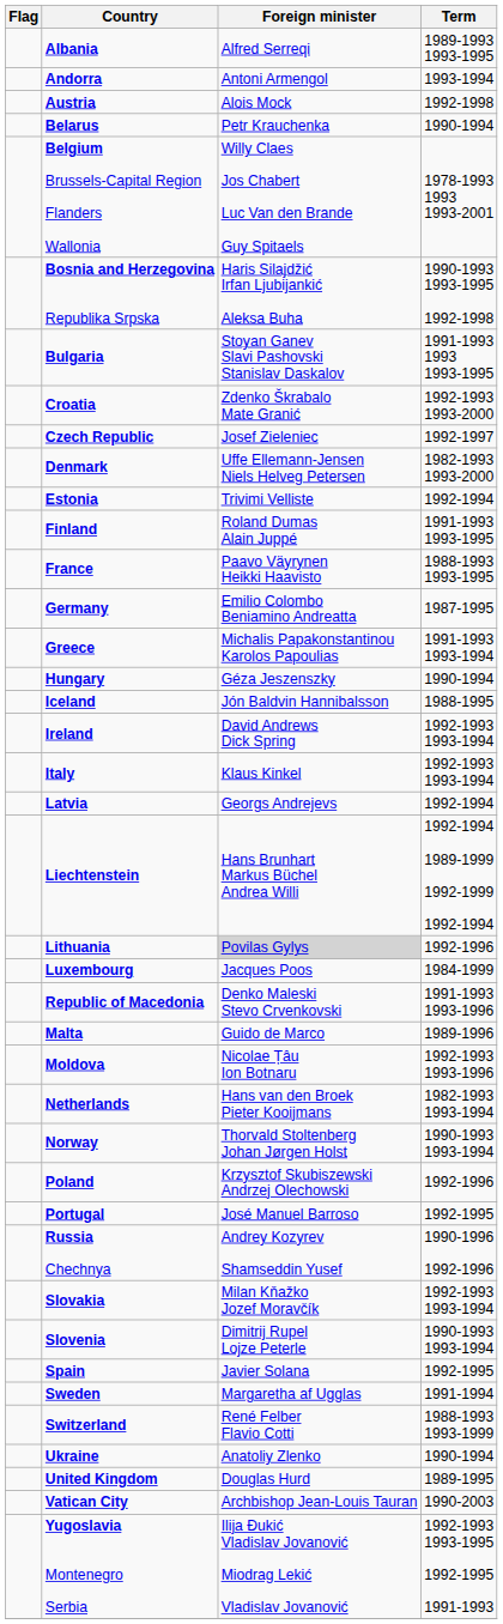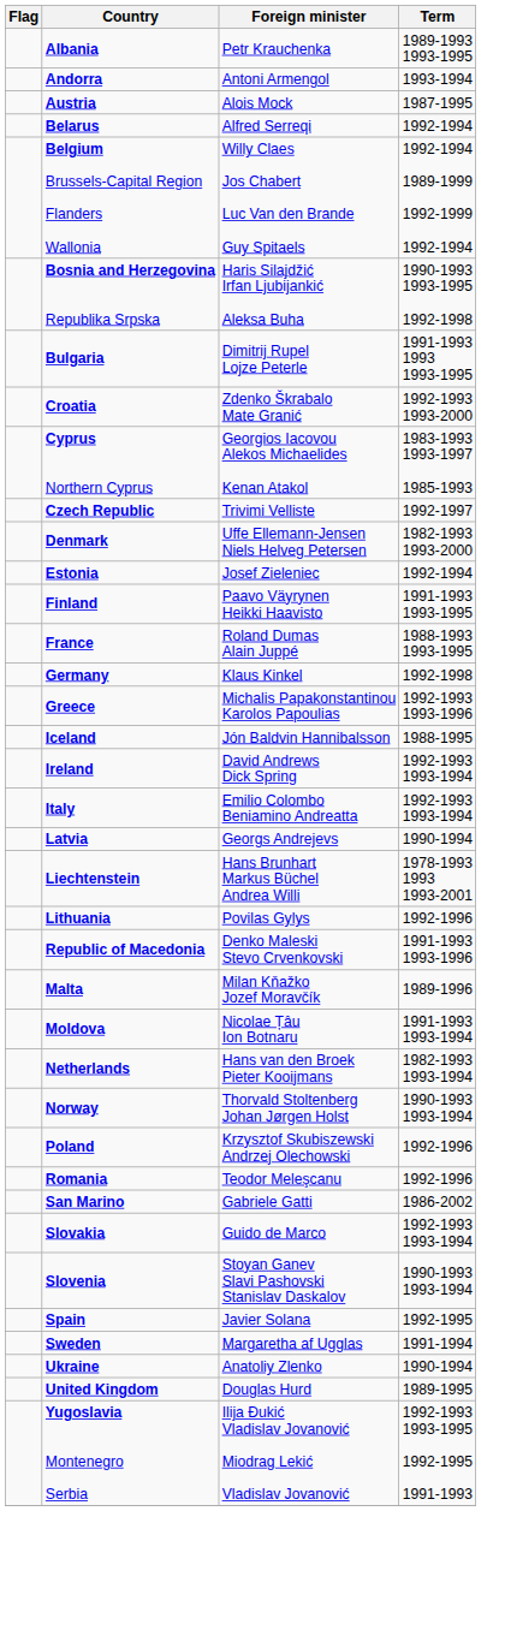Albania | Foreign minister: Alfred Serreqi -> Petr Krauchenka
Austria | Term: 1992-1998 -> 1987-1995
Belarus | Foreign minister: Petr Krauchenka -> Alfred Serreqi
Belarus | Term: 1990-1994 -> 1992-1994
Belgium Brussels-Capital Region Flanders Wallonia | Term: 1978-1993 1993 1993-2001 -> 1992-1994 1989-1999 1992-1999 1992-1994
Bulgaria | Foreign minister: Stoyan Ganev Slavi Pashovski Stanislav Daskalov -> Dimitrij Rupel Lojze Peterle
+ row: Cyprus Northern Cyprus | Georgios Iacovou Alekos Michaelides Kenan Atakol | 1983-1993 1993-1997 1985-1993
Czech Republic | Foreign minister: Josef Zieleniec -> Trivimi Velliste
Estonia | Foreign minister: Trivimi Velliste -> Josef Zieleniec
Finland | Foreign minister: Roland Dumas Alain Juppé -> Paavo Väyrynen Heikki Haavisto
France | Foreign minister: Paavo Väyrynen Heikki Haavisto -> Roland Dumas Alain Juppé
Germany | Foreign minister: Emilio Colombo Beniamino Andreatta -> Klaus Kinkel
Germany | Term: 1987-1995 -> 1992-1998
Greece | Term: 1991-1993 1993-1994 -> 1992-1993 1993-1996
- row: Hungary | Géza Jeszenszky | 1990-1994
Italy | Foreign minister: Klaus Kinkel -> Emilio Colombo Beniamino Andreatta
Latvia | Term: 1992-1994 -> 1990-1994
Liechtenstein | Term: 1992-1994 1989-1999 1992-1999 1992-1994 -> 1978-1993 1993 1993-2001
Lithuania | Foreign minister: lightgrey background -> no background
- row: Luxembourg | Jacques Poos | 1984-1999
Malta | Foreign minister: Guido de Marco -> Milan Kňažko Jozef Moravčík
Moldova | Term: 1992-1993 1993-1996 -> 1991-1993 1993-1994
- row: Portugal | José Manuel Barroso | 1992-1995
+ row: Romania | Teodor Meleşcanu | 1992-1996
- row: Russia Chechnya | Andrey Kozyrev Shamseddin Yusef | 1990-1996 1992-1996
+ row: San Marino | Gabriele Gatti | 1986-2002
Slovakia | Foreign minister: Milan Kňažko Jozef Moravčík -> Guido de Marco
Slovenia | Foreign minister: Dimitrij Rupel Lojze Peterle -> Stoyan Ganev Slavi Pashovski Stanislav Daskalov
- row: Switzerland | René Felber Flavio Cotti | 1988-1993 1993-1999
- row: Vatican City | Archbishop Jean-Louis Tauran | 1990-2003
